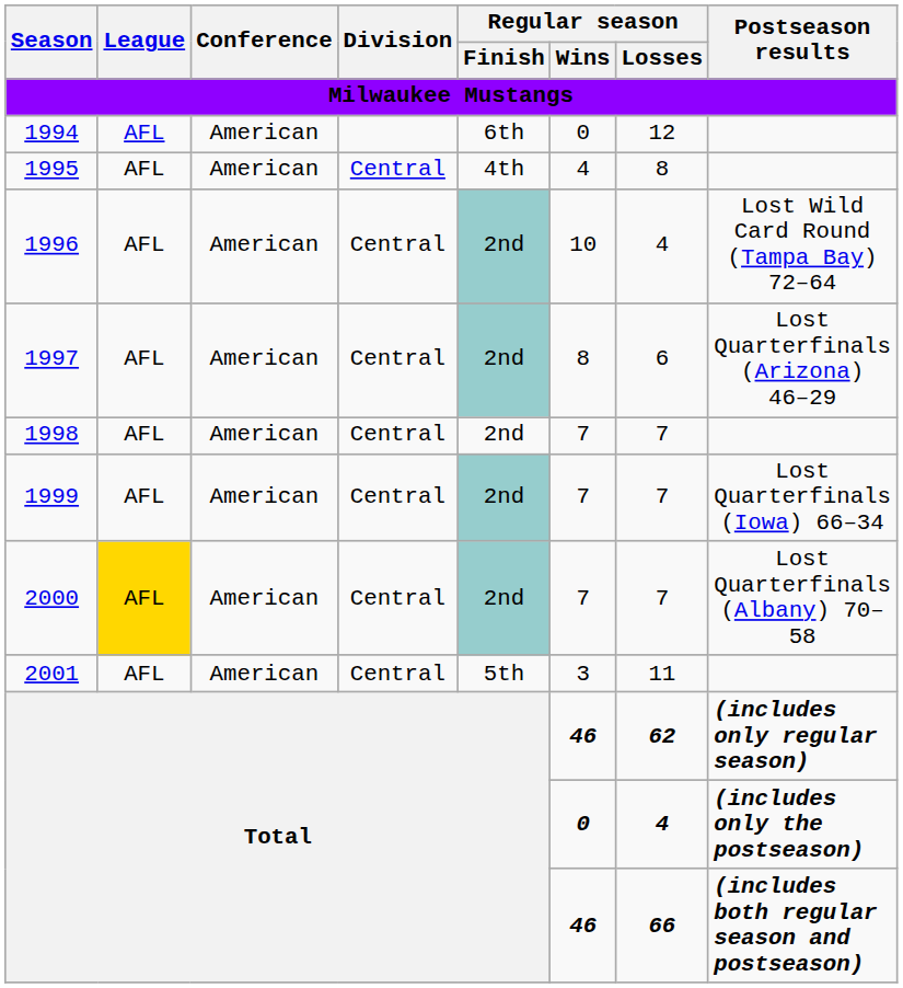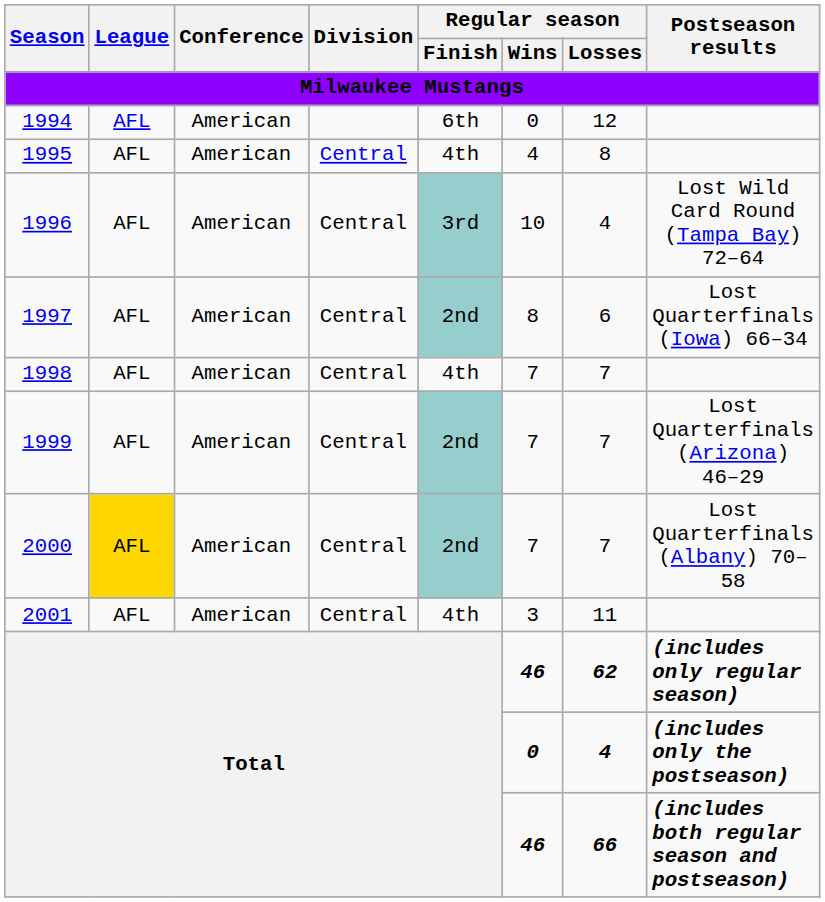1996 | Regular season / Finish: 2nd -> 3rd
1997 | Postseason results: Lost Quarterfinals (Arizona) 46–29 -> Lost Quarterfinals (Iowa) 66–34
1998 | Regular season / Finish: 2nd -> 4th
1999 | Postseason results: Lost Quarterfinals (Iowa) 66–34 -> Lost Quarterfinals (Arizona) 46–29
2001 | Regular season / Finish: 5th -> 4th
